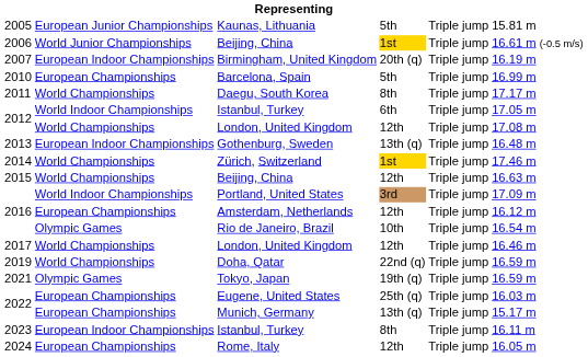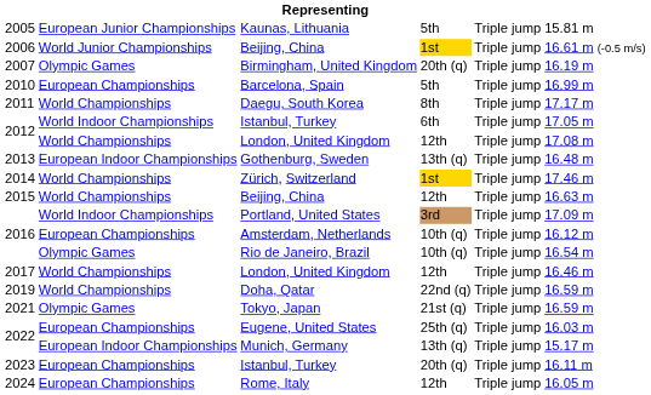Birmingham, United Kingdom | column 2: European Indoor Championships -> Olympic Games
Amsterdam, Netherlands | column 4: 12th -> 10th (q)
Rio de Janeiro, Brazil | column 4: 10th -> 10th (q)
Tokyo, Japan | column 4: 19th (q) -> 21st (q)
Munich, Germany | column 2: European Championships -> European Indoor Championships
2023 / Istanbul, Turkey | column 2: European Indoor Championships -> European Championships
2023 / Istanbul, Turkey | column 4: 8th -> 20th (q)
